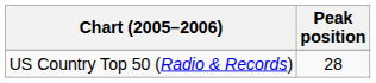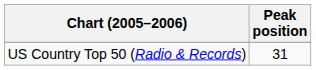US Country Top 50 (Radio & Records) | Peak position: 28 -> 31
